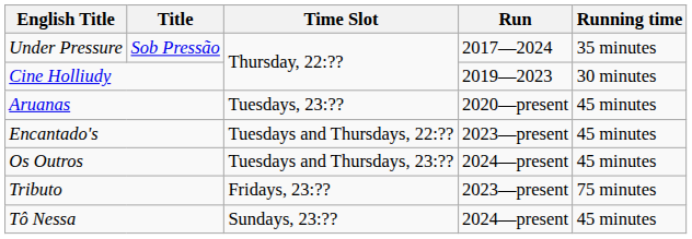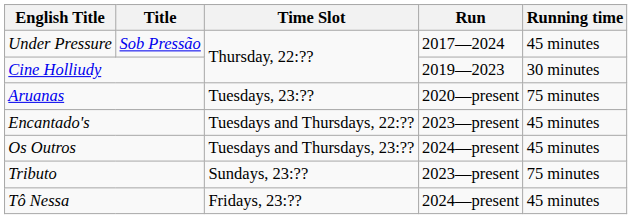Under Pressure | Running time: 35 minutes -> 45 minutes
Aruanas | Running time: 45 minutes -> 75 minutes
Tributo | Time Slot: Fridays, 23:?? -> Sundays, 23:??
Tô Nessa | Time Slot: Sundays, 23:?? -> Fridays, 23:??
